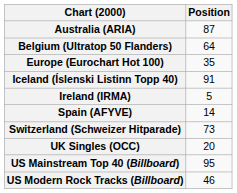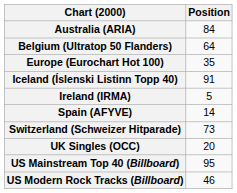Australia (ARIA) | Position: 87 -> 84
